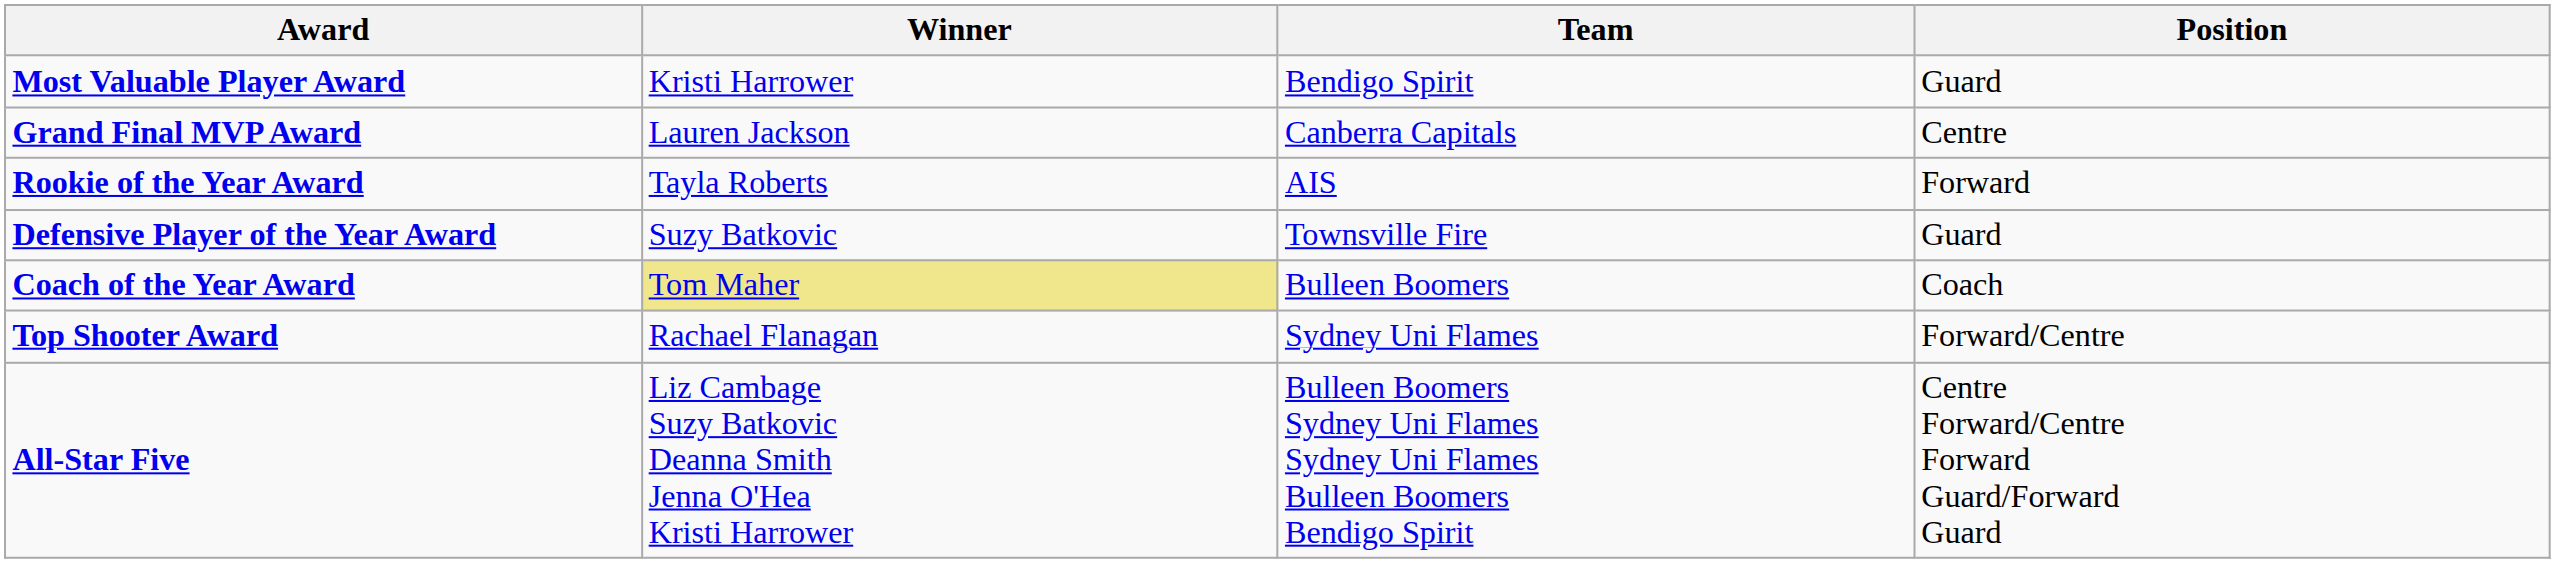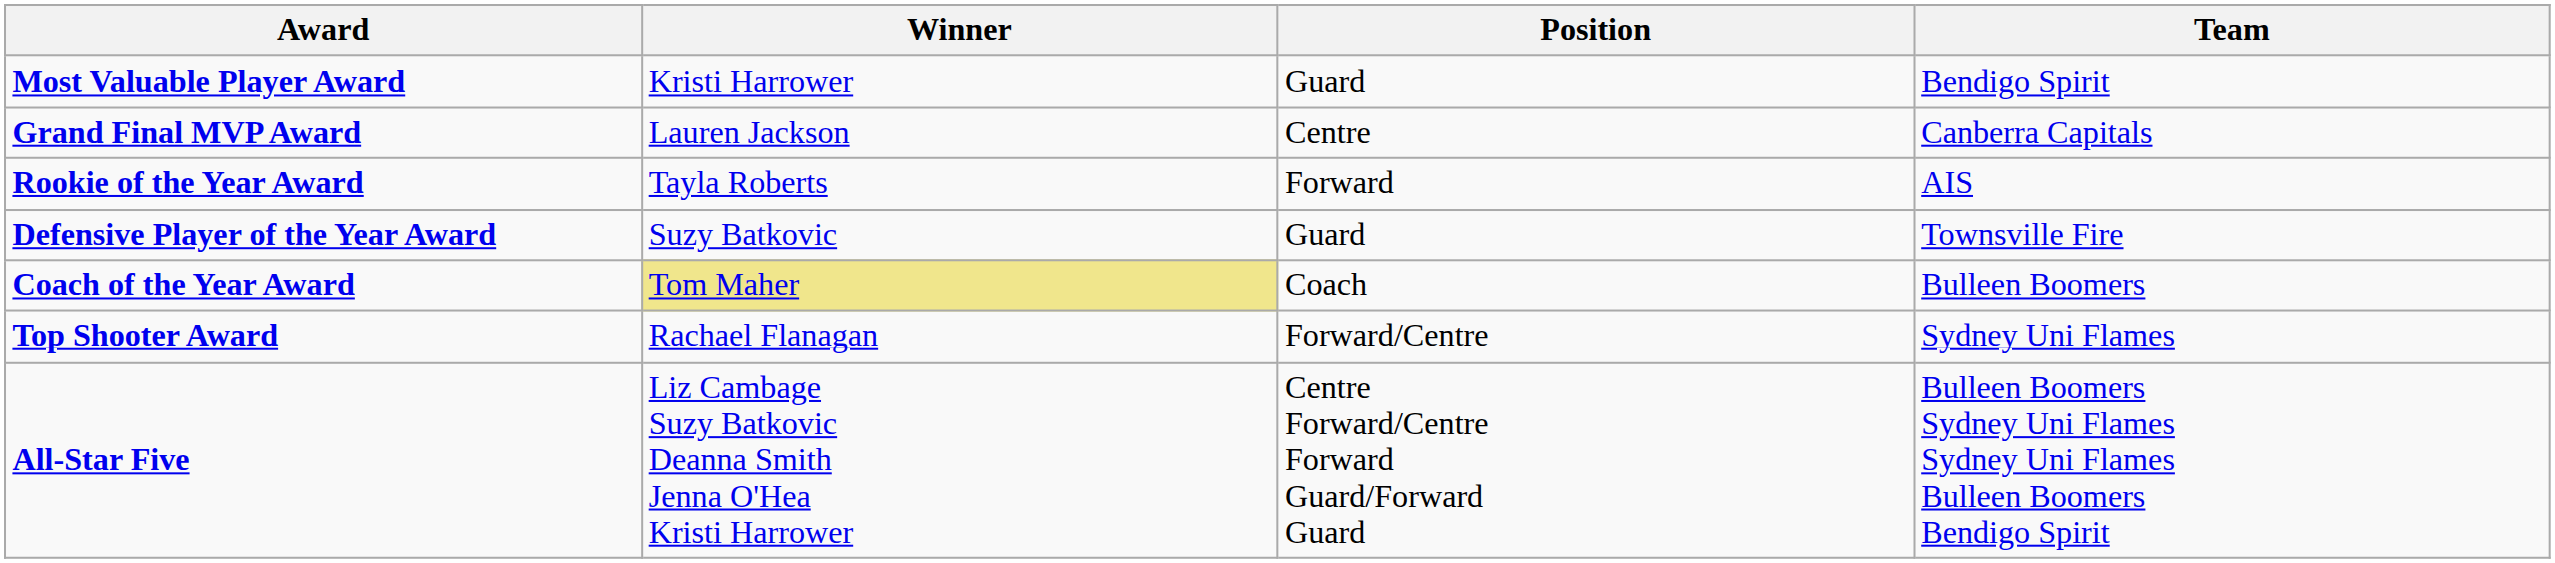columns swapped: Position <-> Team
